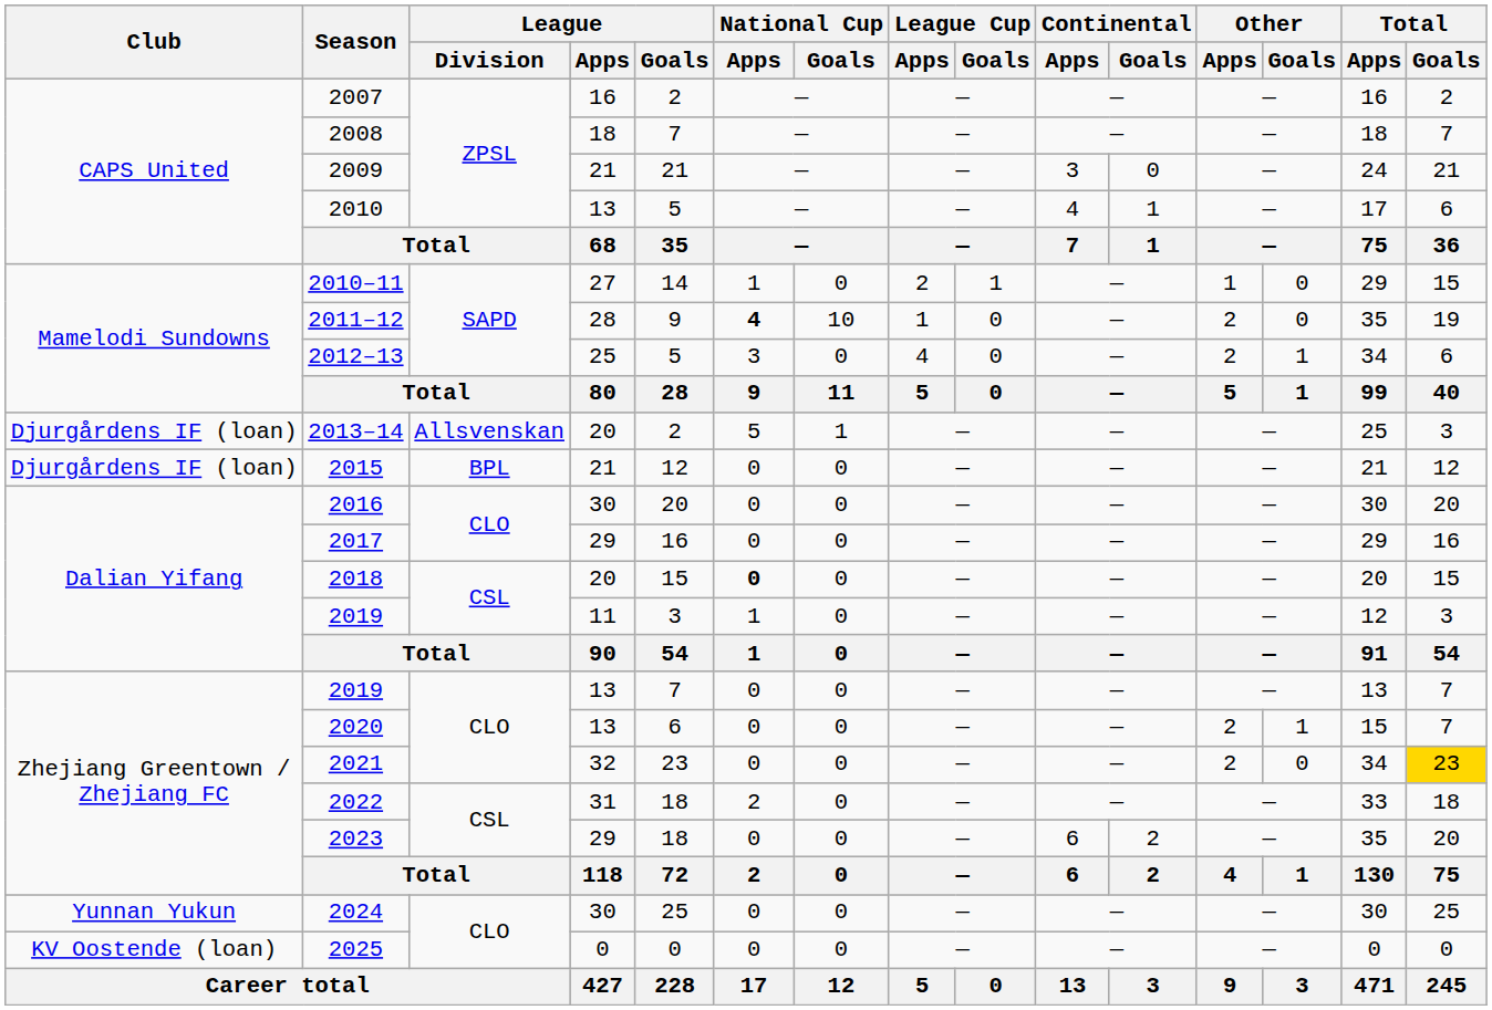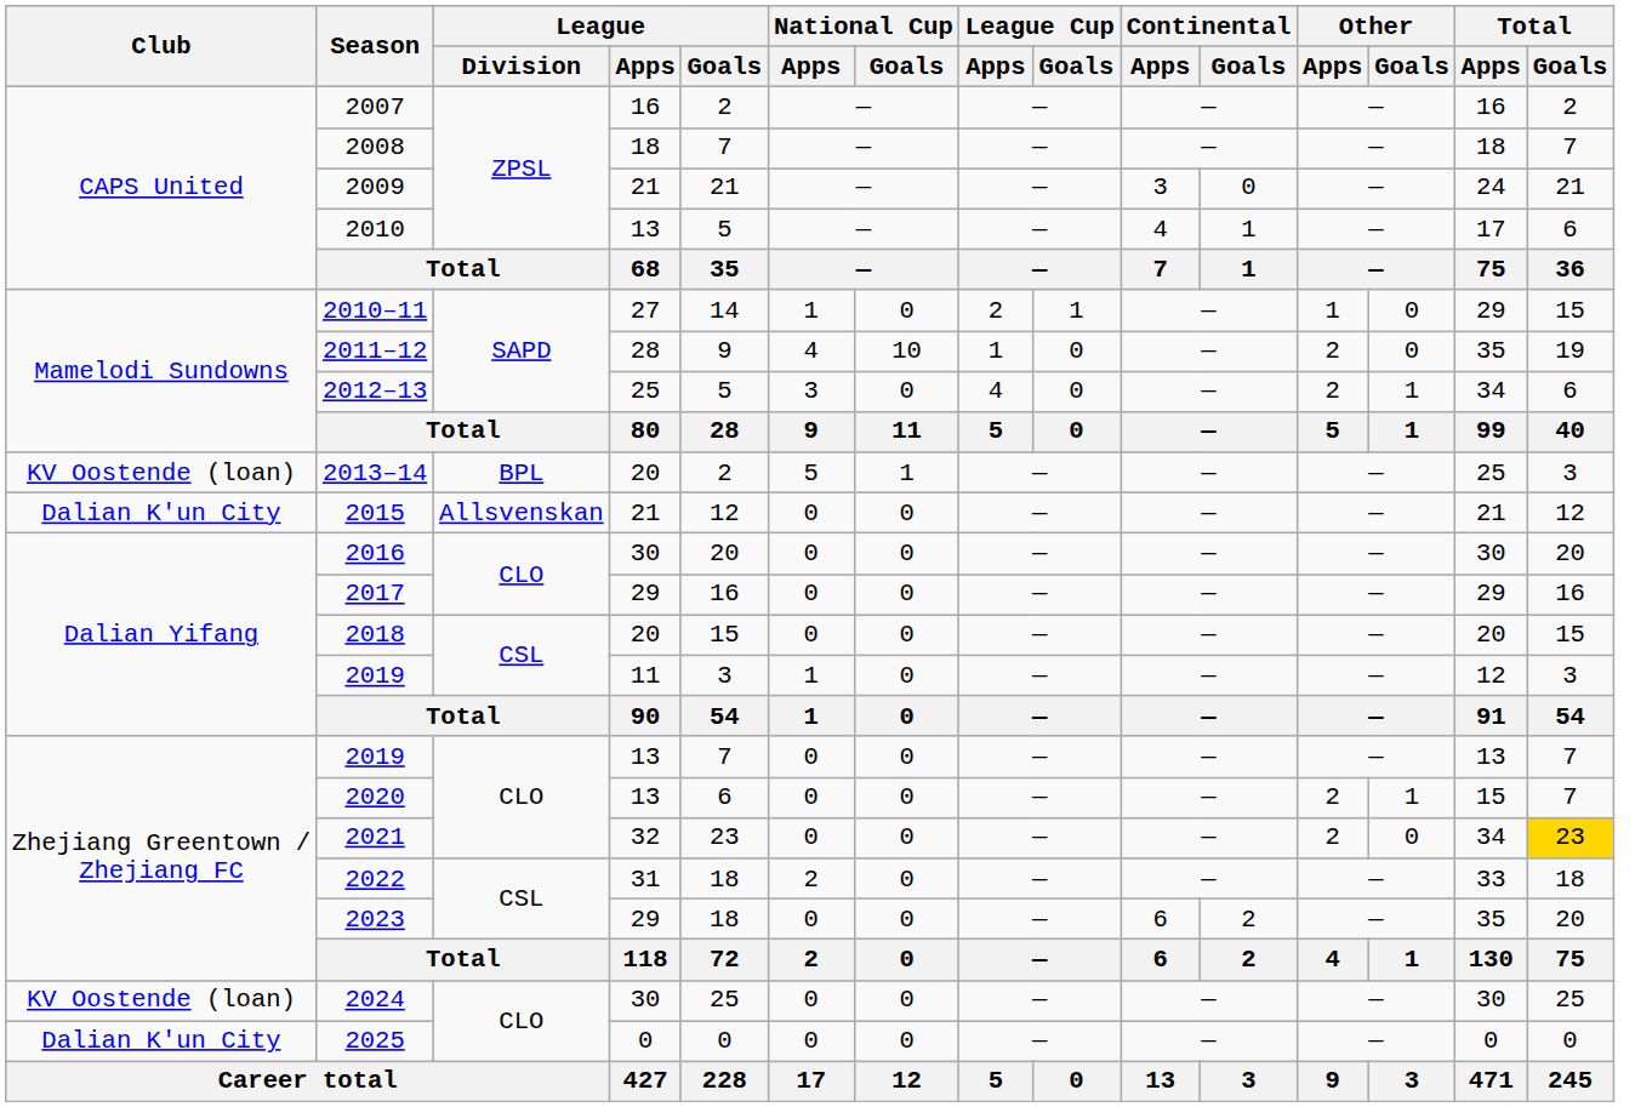2011–12 | National Cup / Apps: bold -> normal
2013–14 | Club: Djurgårdens IF (loan) -> KV Oostende (loan)
2013–14 | League / Division: Allsvenskan -> BPL
2015 | Club: Djurgårdens IF (loan) -> Dalian K'un City
2015 | League / Division: BPL -> Allsvenskan
2018 | National Cup / Apps: bold -> normal
2024 | Club: Yunnan Yukun -> KV Oostende (loan)
2025 | Club: KV Oostende (loan) -> Dalian K'un City
